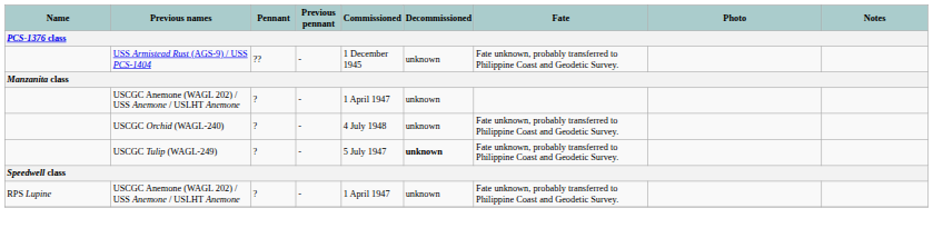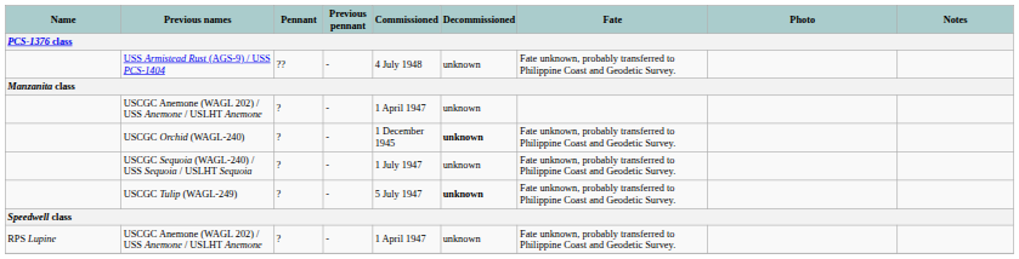USS Armistead Rust (AGS-9) / USS PCS-1404 | Commissioned: 1 December 1945 -> 4 July 1948
USCGC Orchid (WAGL-240) | Commissioned: 4 July 1948 -> 1 December 1945
USCGC Orchid (WAGL-240) | Decommissioned: normal -> bold
+ row: USCGC Sequoia (WAGL-240) / USS Sequoia / USLHT Sequoia | ? | - | 1 July 1947 | unknown | Fate unknown, probably transferred to Philippine Coast and Geodetic Survey.
